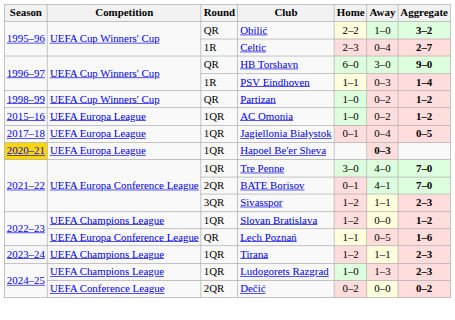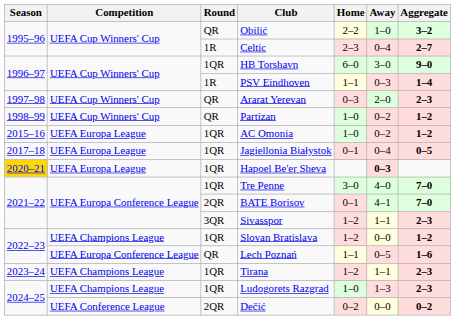HB Torshavn | Round: QR -> 1QR
+ row: 1997–98 | UEFA Cup Winners' Cup | QR | Ararat Yerevan | 0–3 | 2–0 | 2–3
